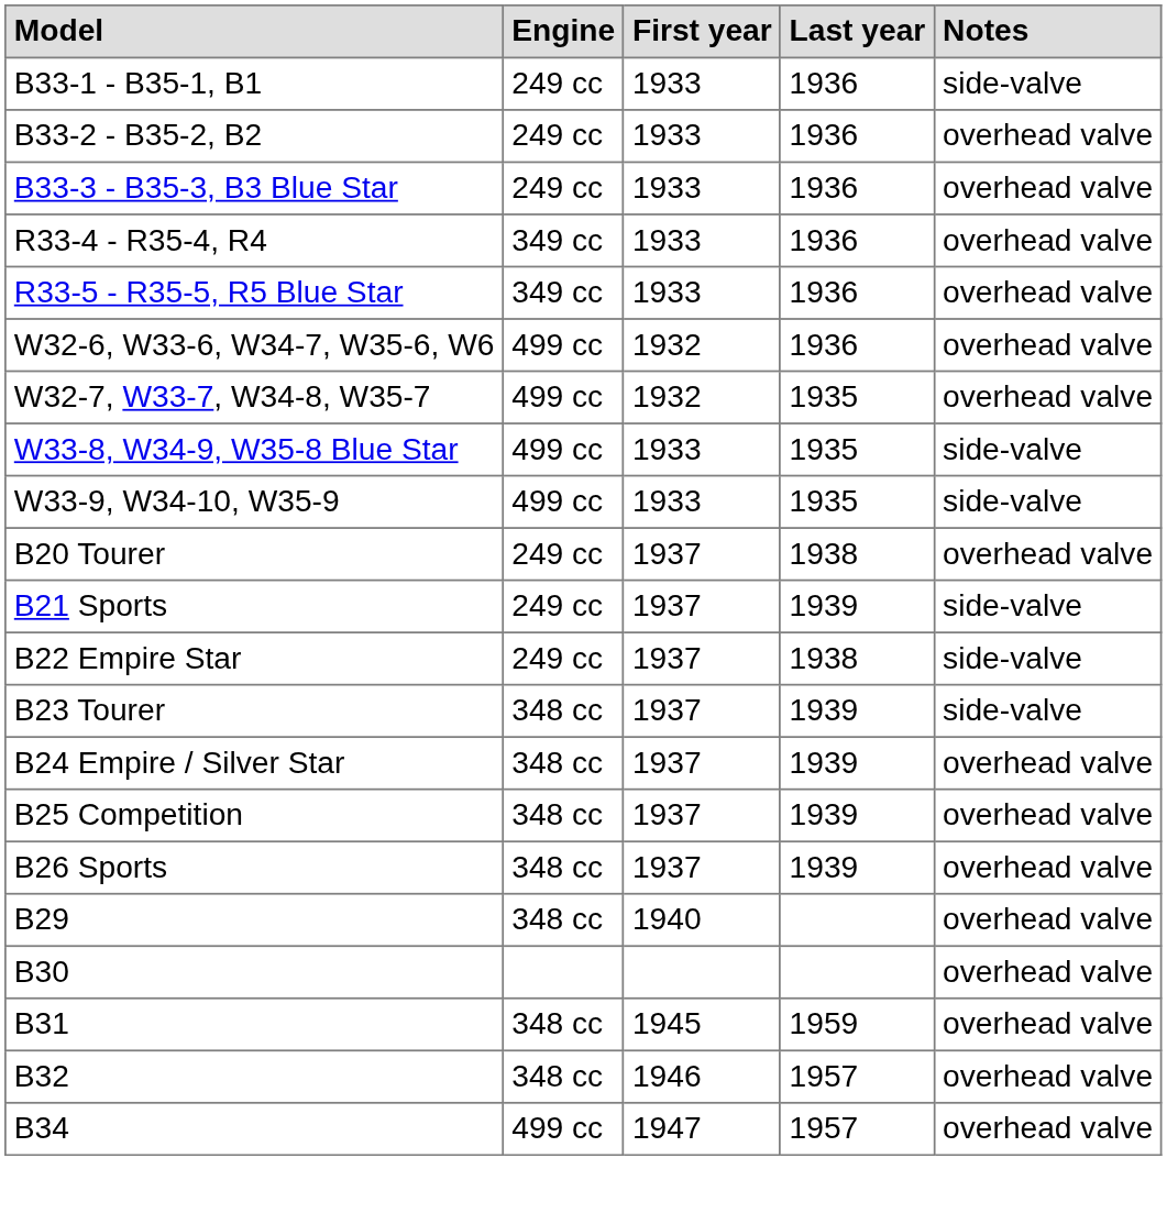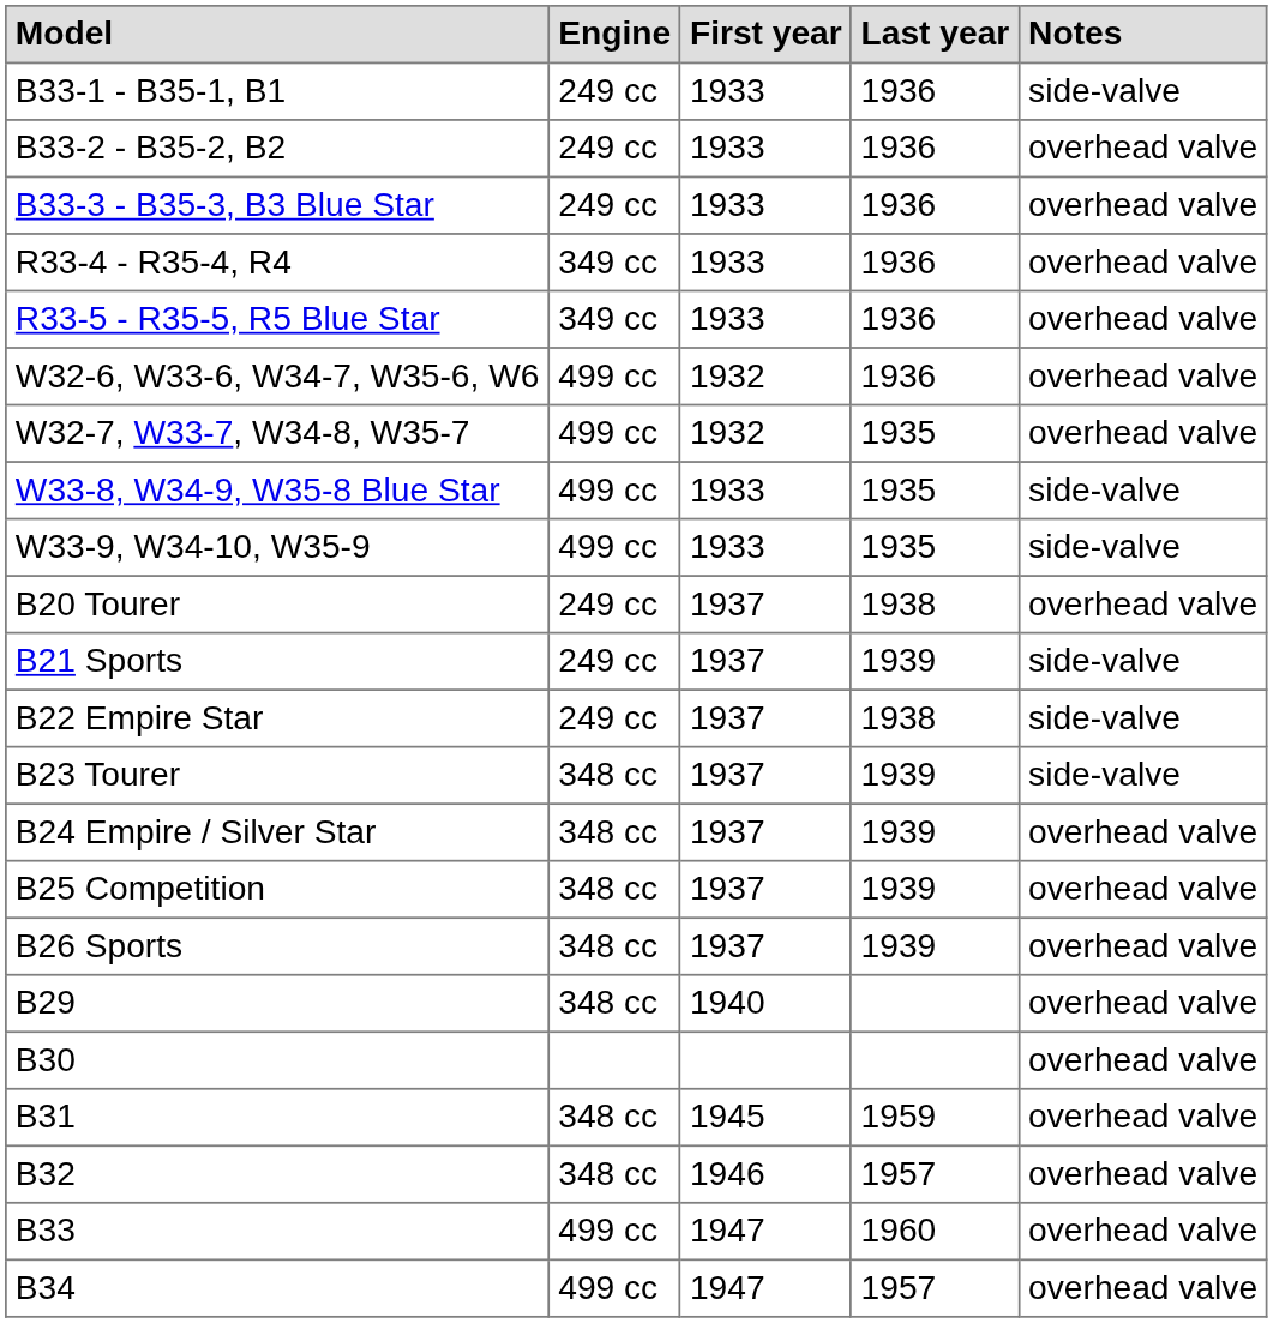+ row: B33 | 499 cc | 1947 | 1960 | overhead valve
